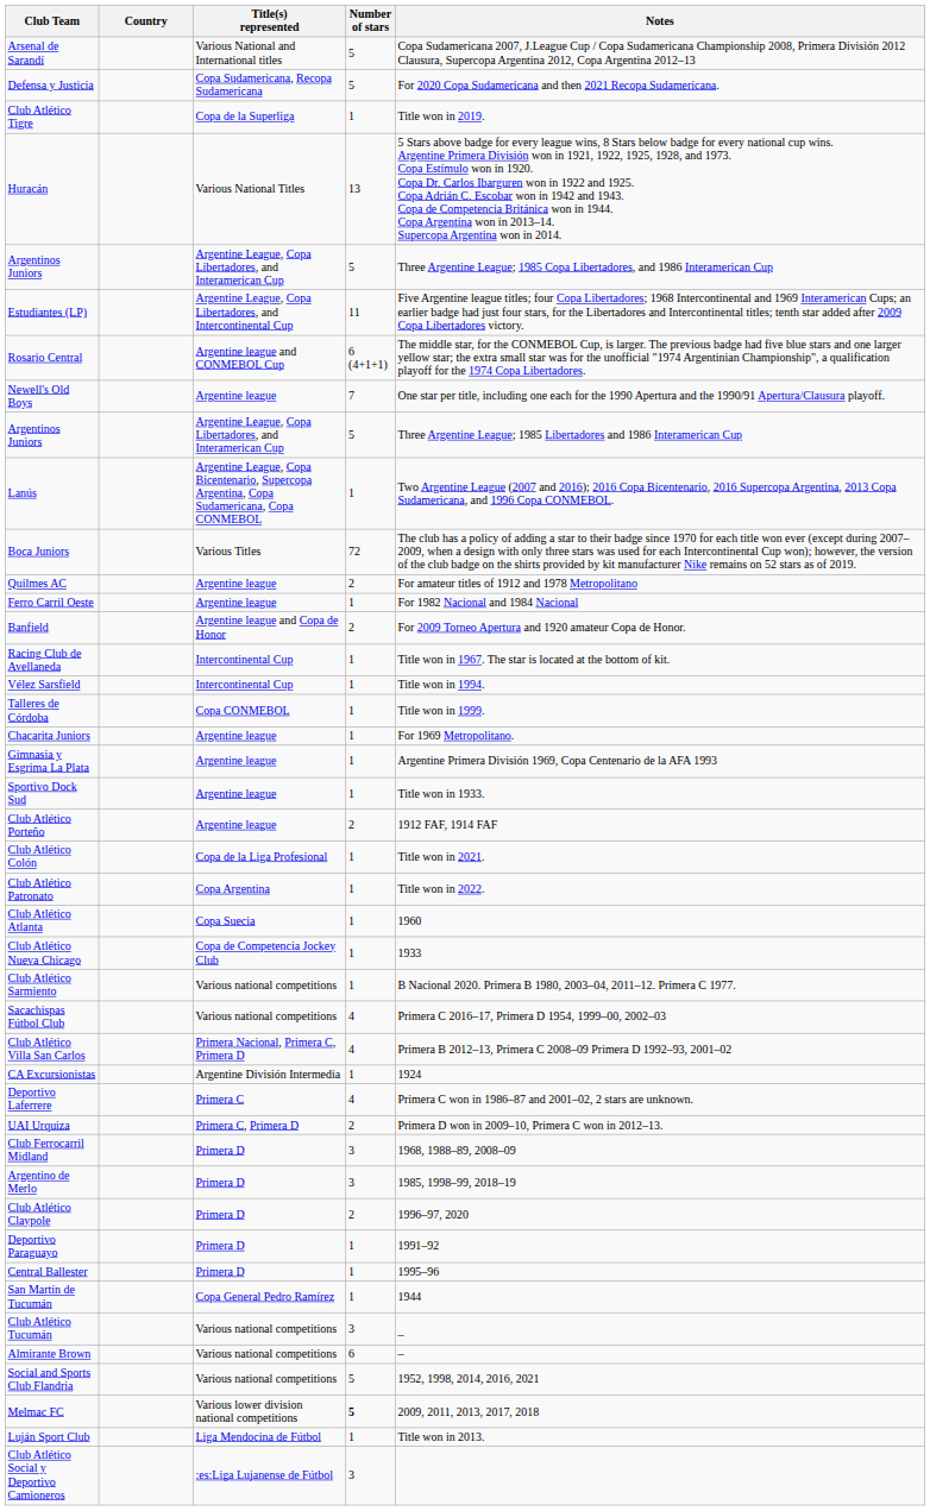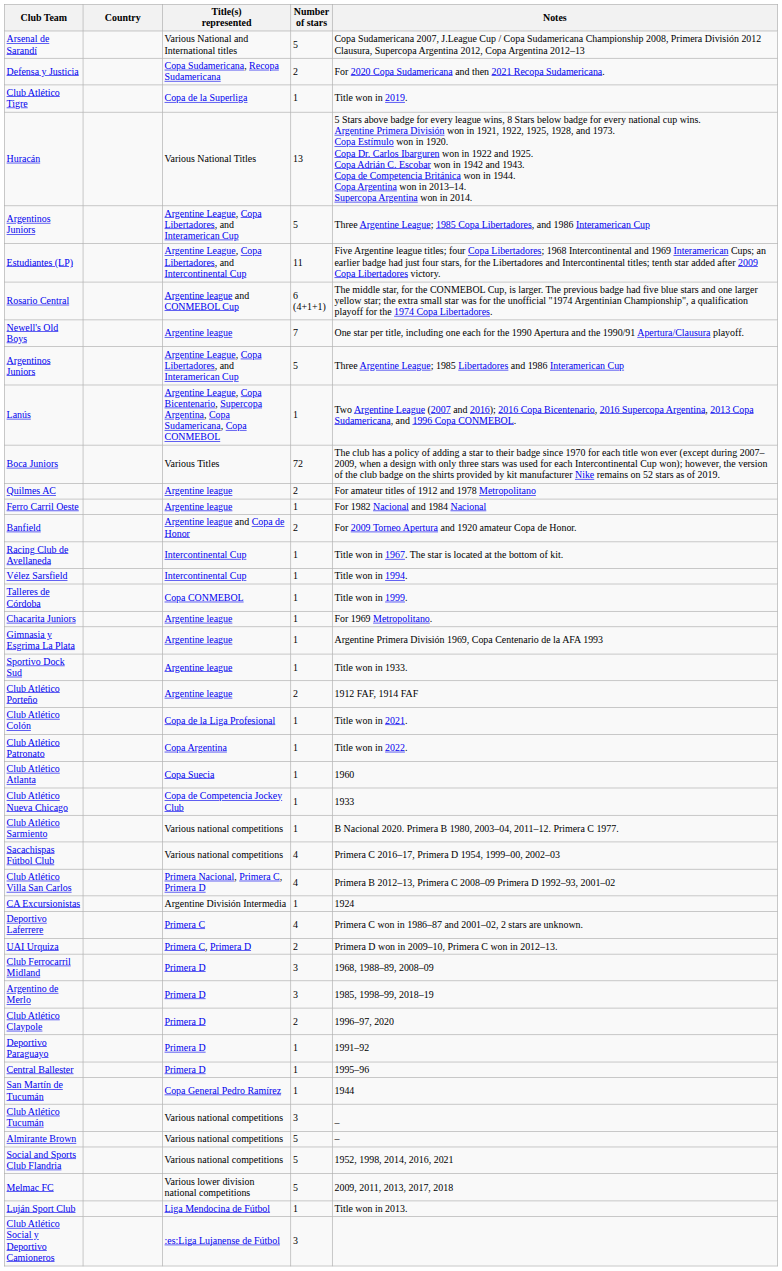Defensa y Justicia | Number of stars: 5 -> 2
Almirante Brown | Number of stars: 6 -> 5
Melmac FC | Number of stars: bold -> normal
